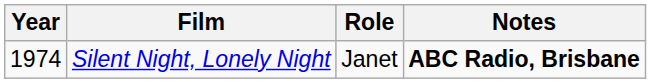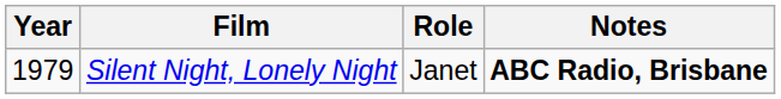Silent Night, Lonely Night | Year: 1974 -> 1979
